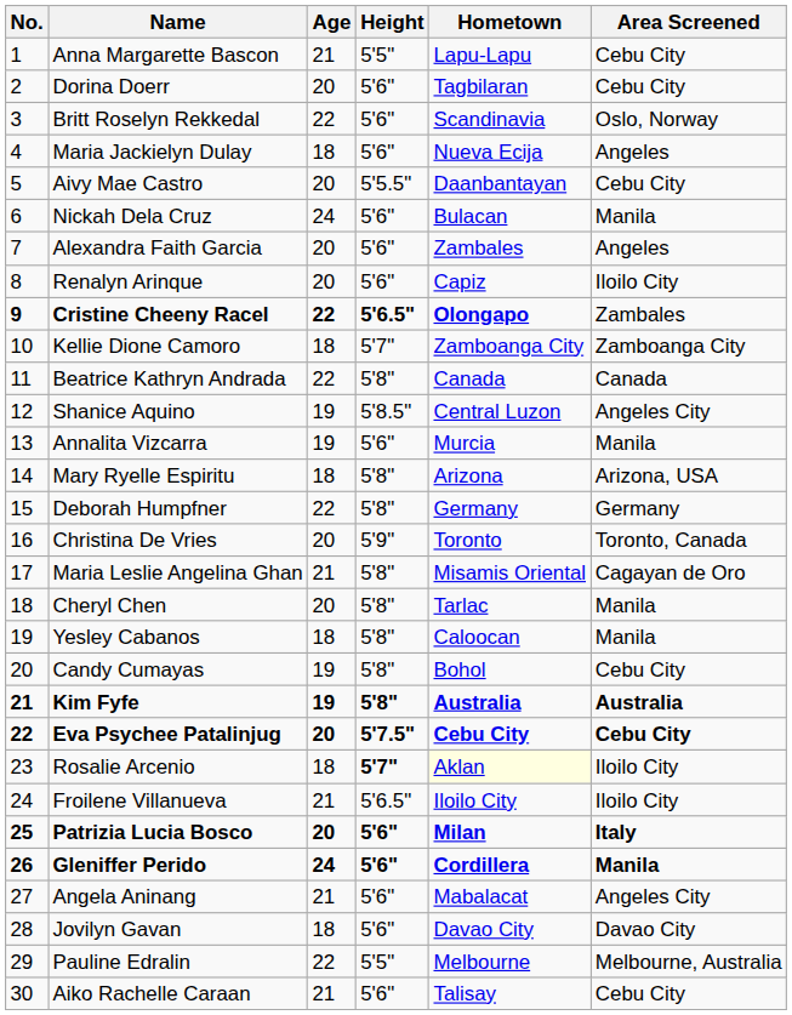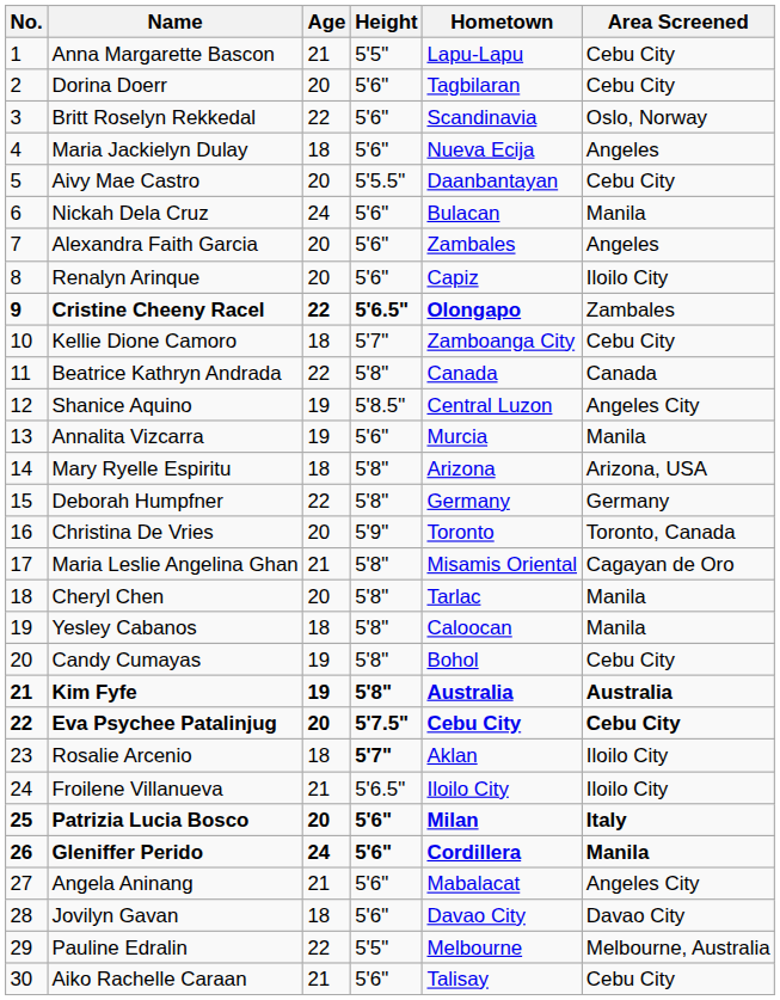Kellie Dione Camoro | Area Screened: Zamboanga City -> Cebu City
Rosalie Arcenio | Hometown: lightyellow background -> no background
